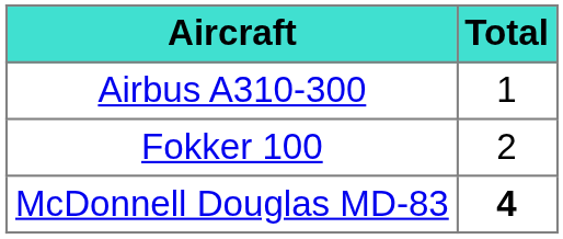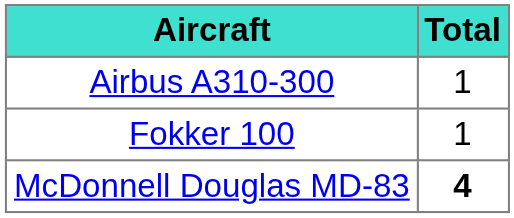Fokker 100 | Total: 2 -> 1
